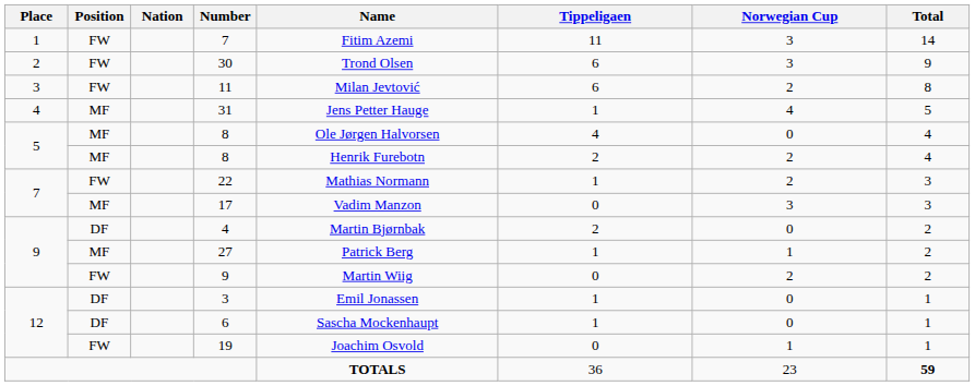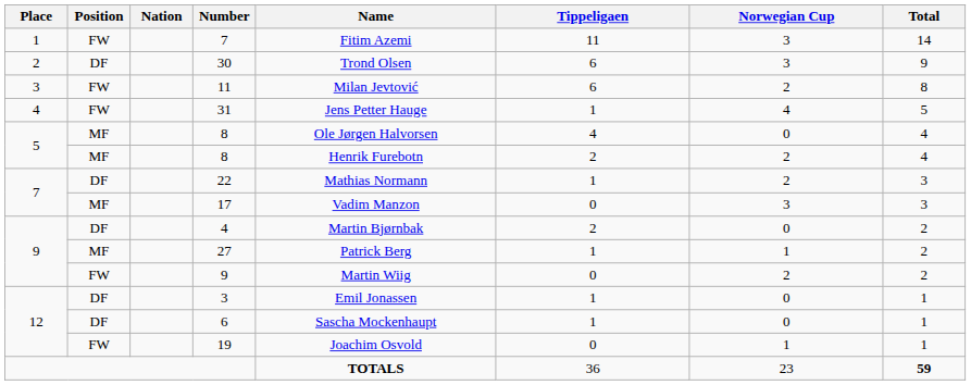30 | Position: FW -> DF
31 | Position: MF -> FW
22 | Position: FW -> DF
